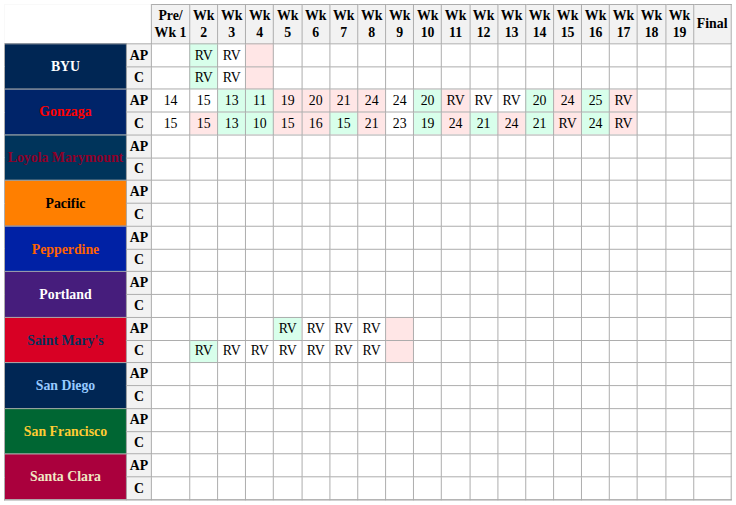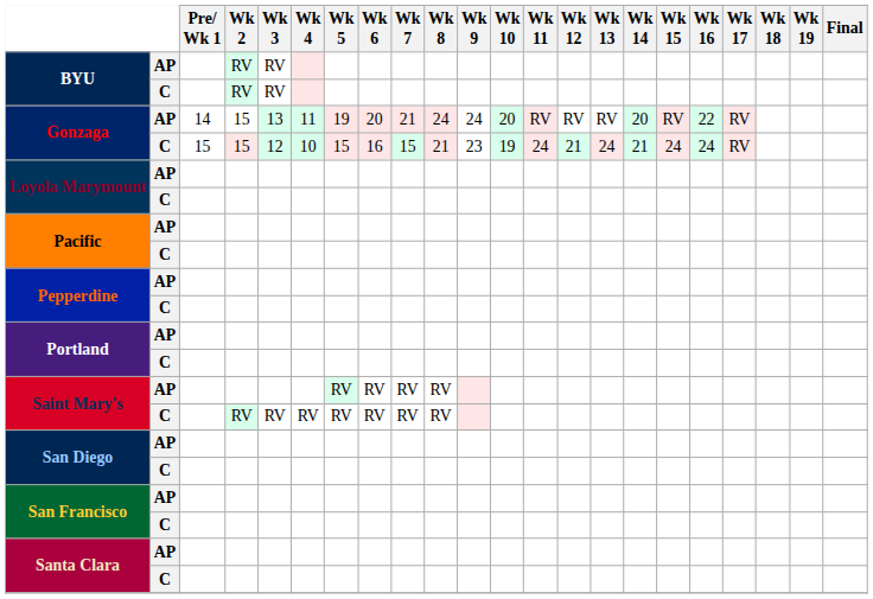Gonzaga / AP | Wk 15: 24 -> RV
Gonzaga / AP | Wk 16: 25 -> 22
Gonzaga / C | Wk 3: 13 -> 12
Gonzaga / C | Wk 15: RV -> 24
